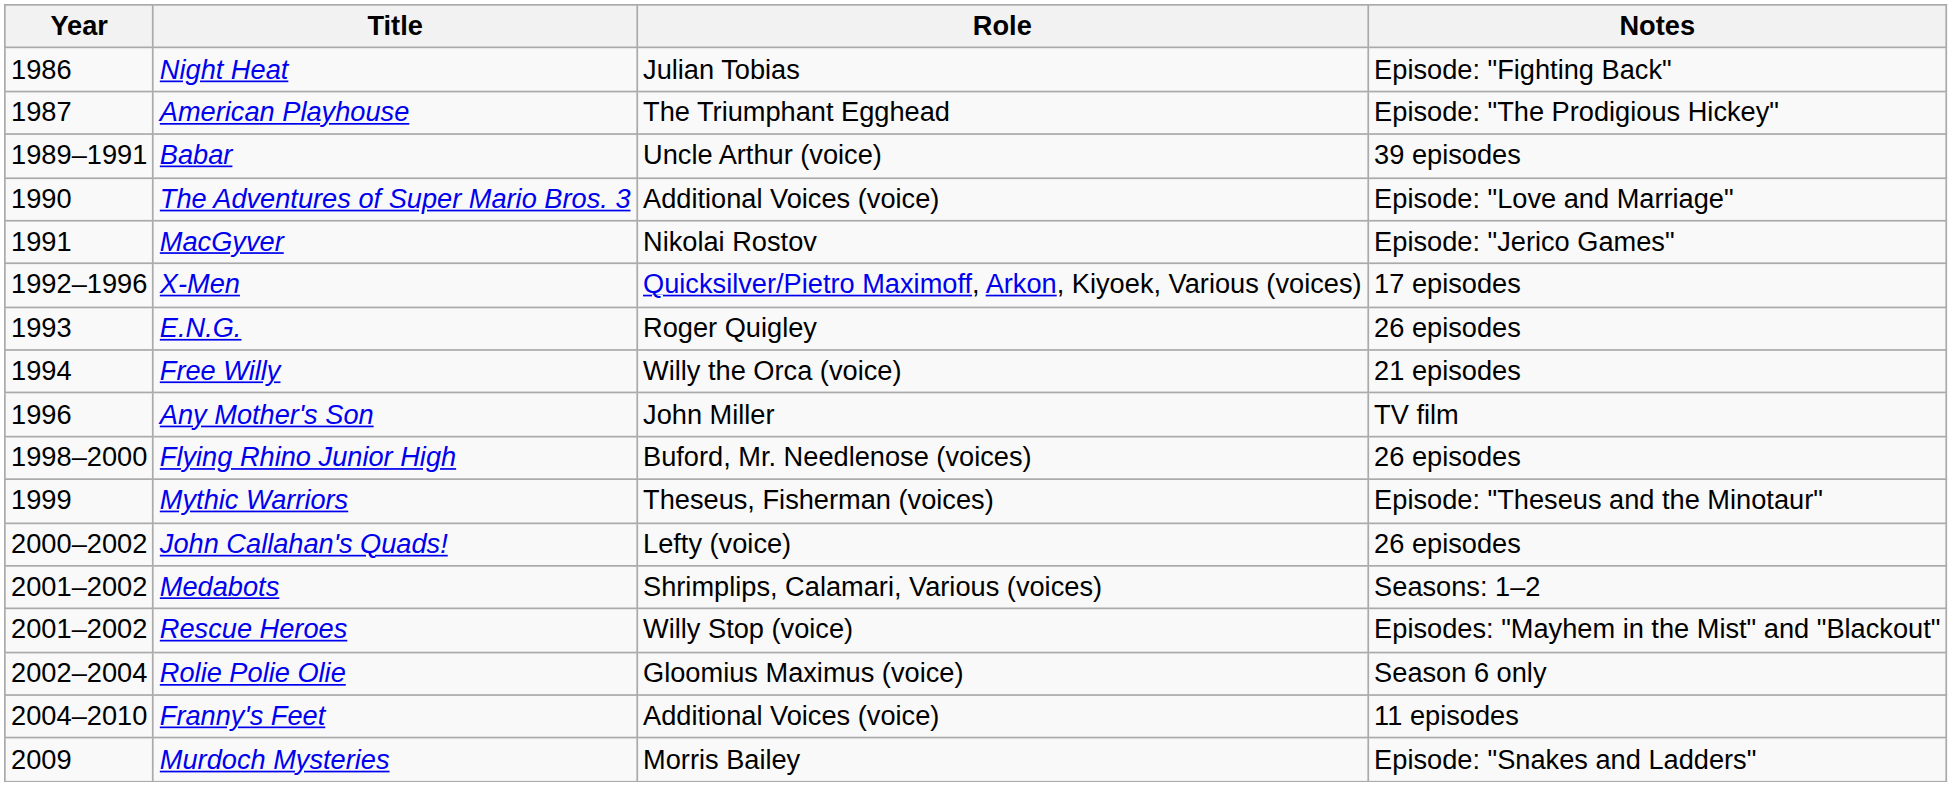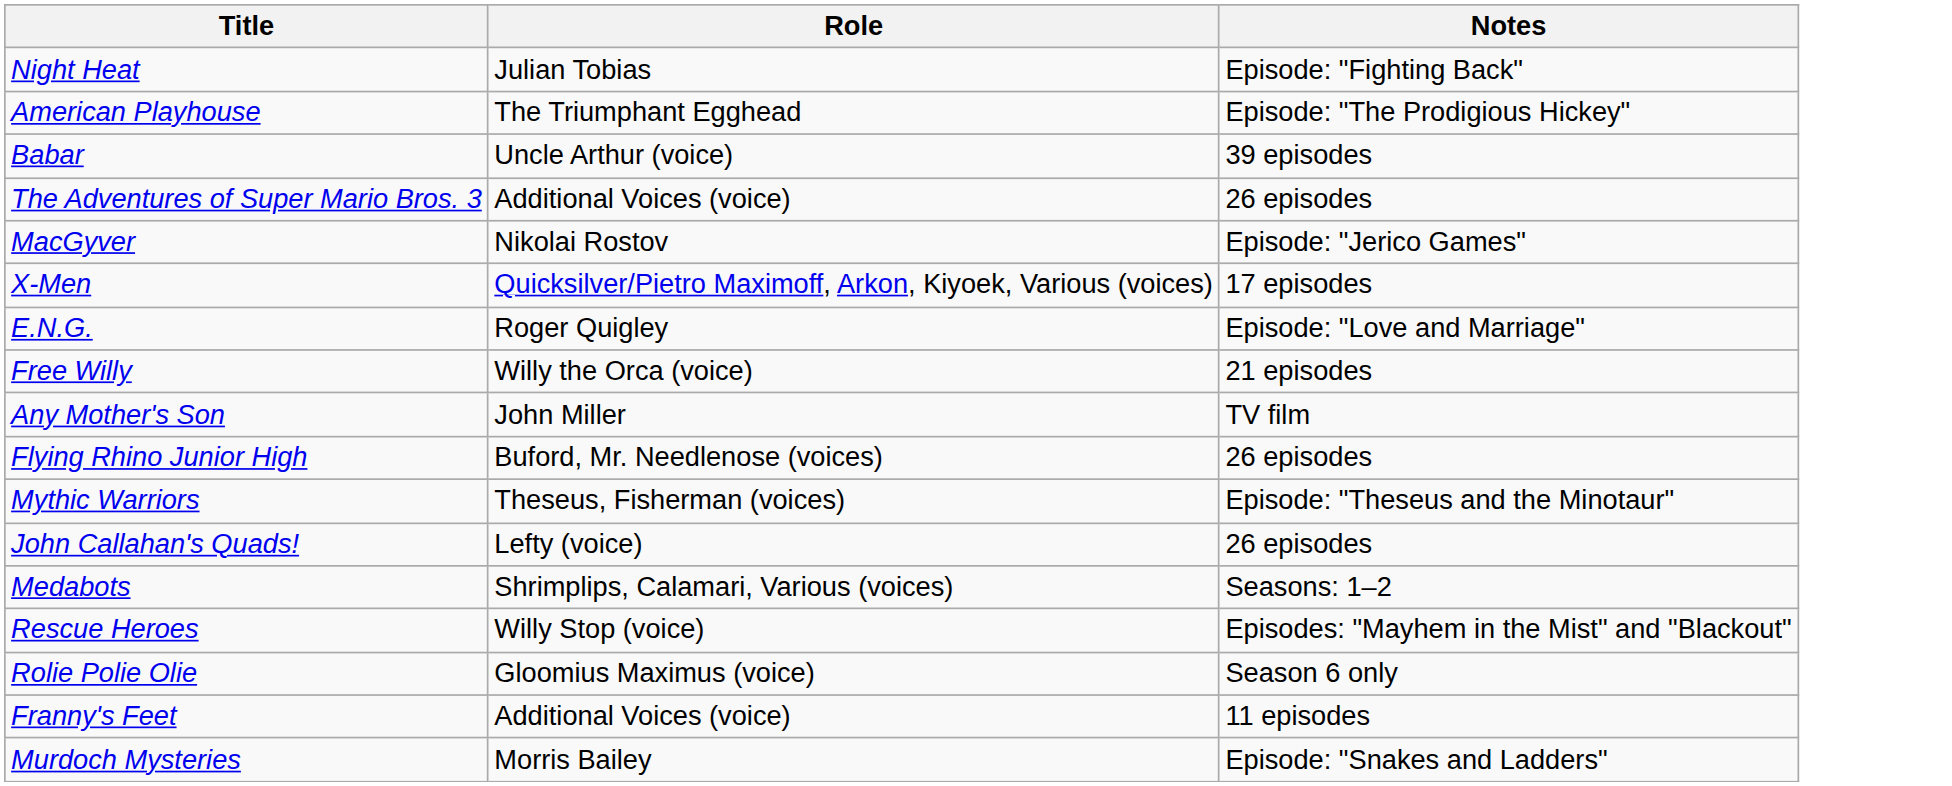- column: Year | 1986 | 1987 | 1989–1991 | 1990 | 1991 | 1992–1996 | 1993 | 1994 | 1996 | 1998–2000 | 1999 | 2000–2002 | 2001–2002 | 2001–2002 | 2002–2004 | 2004–2010 | 2009
The Adventures of Super Mario Bros. 3 | Notes: Episode: "Love and Marriage" -> 26 episodes
E.N.G. | Notes: 26 episodes -> Episode: "Love and Marriage"
